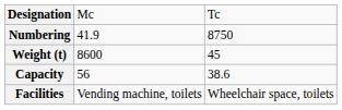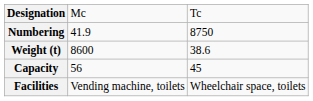Weight (t) | column 3: 45 -> 38.6
Capacity | column 3: 38.6 -> 45
